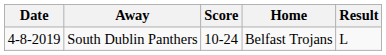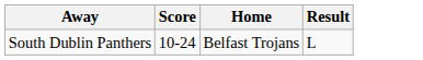- column: Date | 4-8-2019
